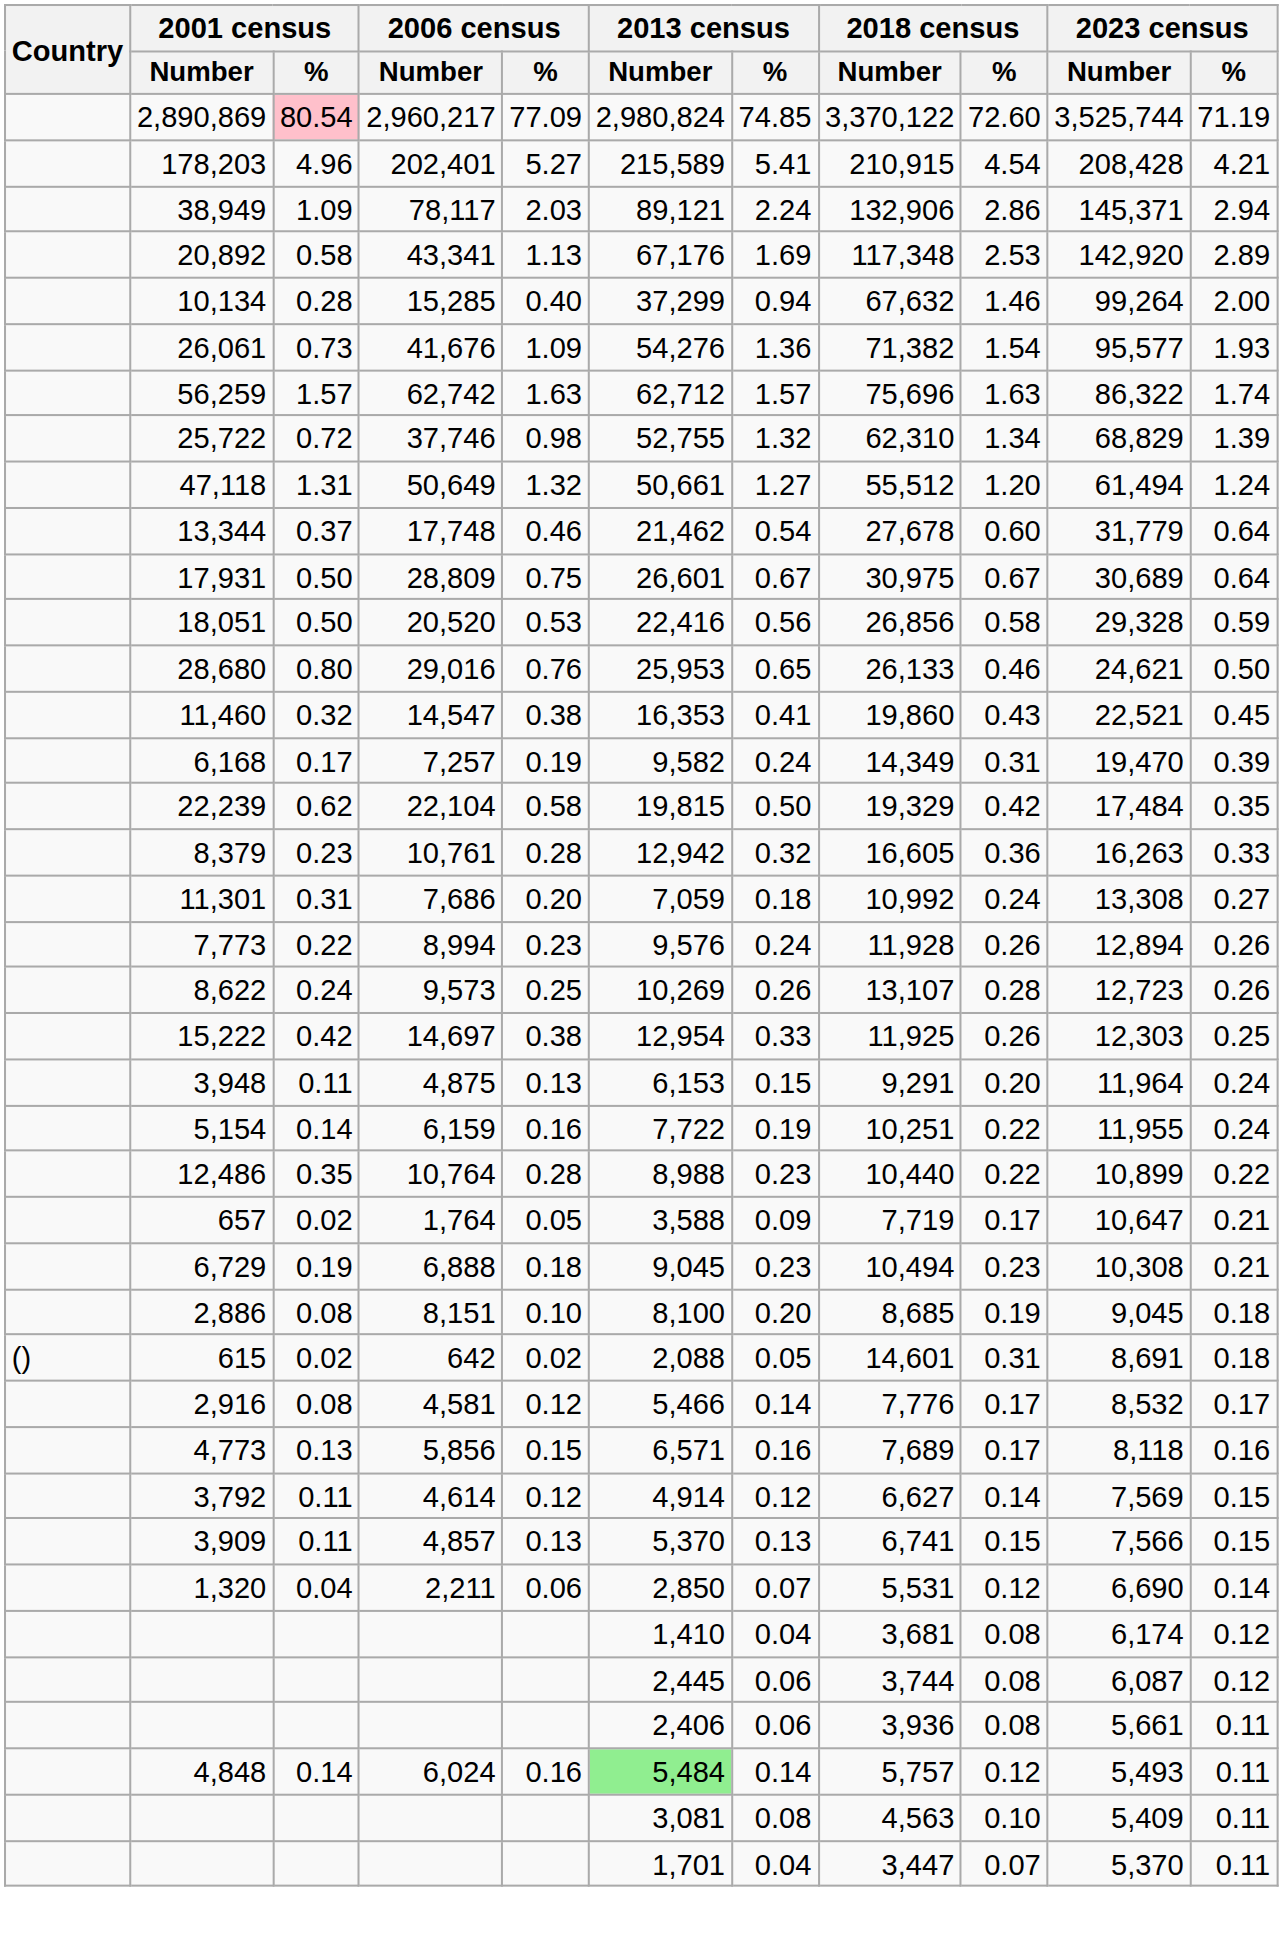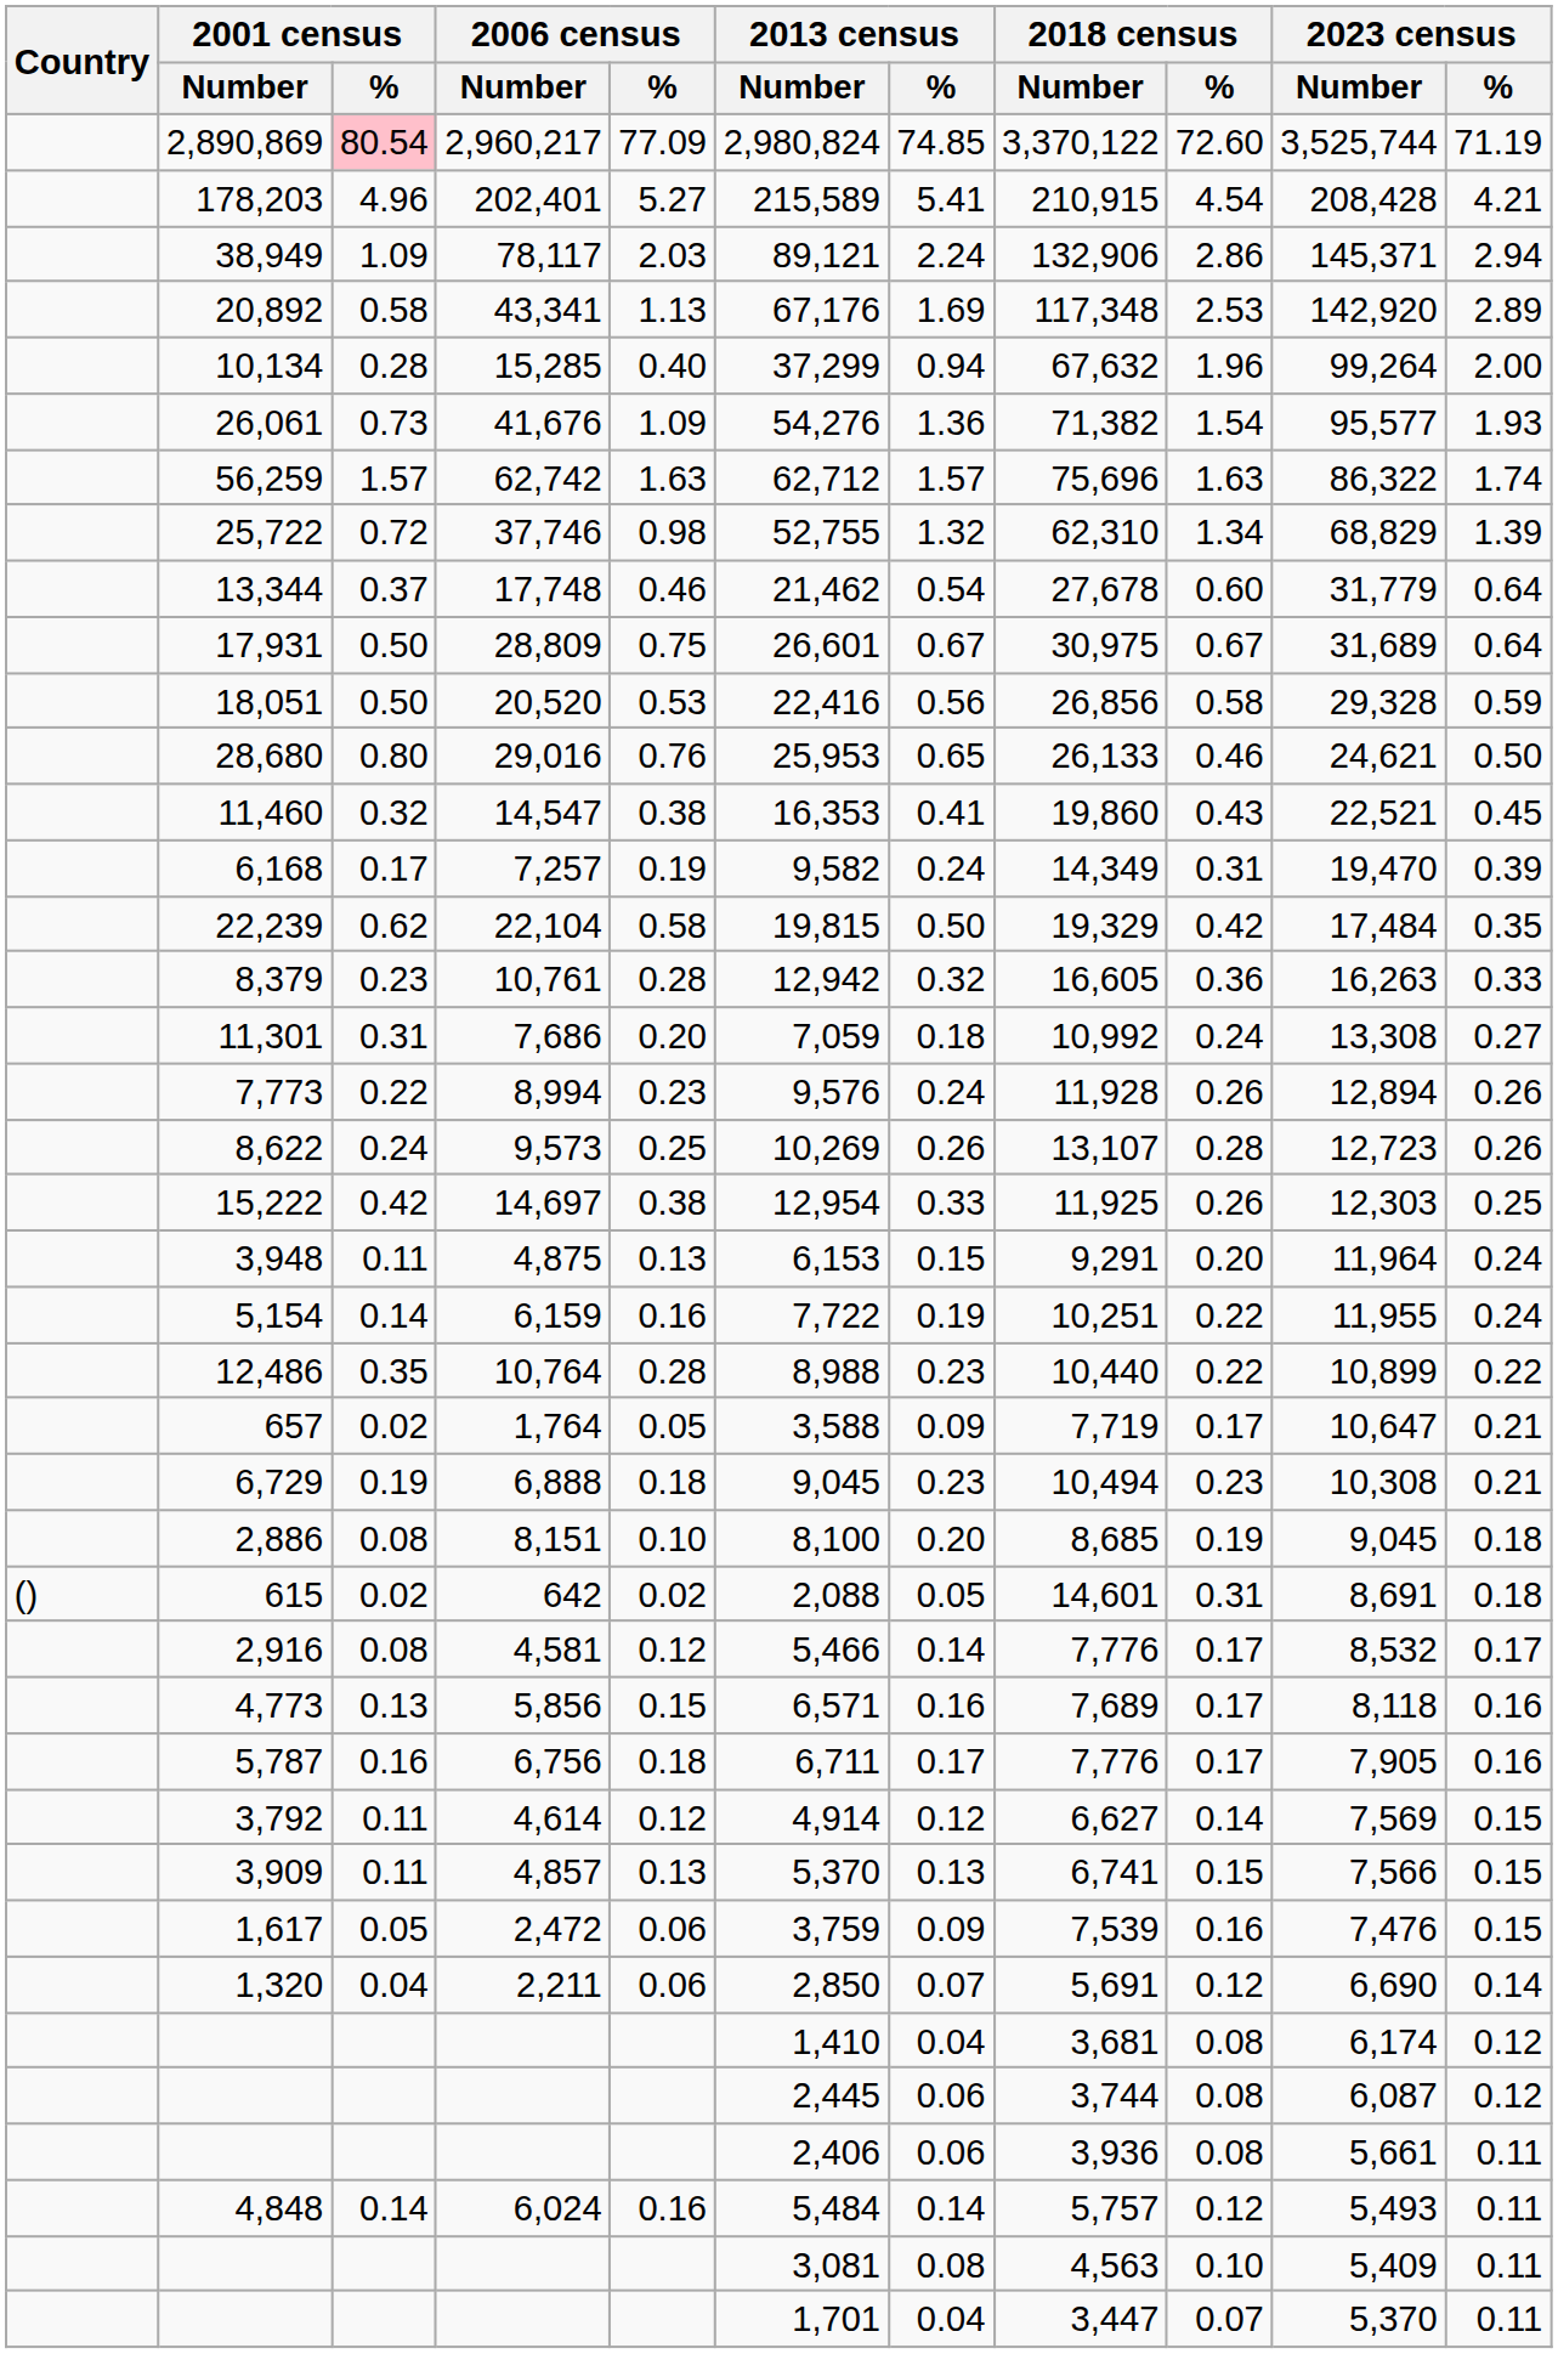10,134 | 2018 census / %: 1.46 -> 1.96
- row: 47,118 | 1.31 | 50,649 | 1.32 | 50,661 | 1.27 | 55,512 | 1.20 | 61,494 | 1.24
17,931 | 2023 census / Number: 30,689 -> 31,689
+ row: 5,787 | 0.16 | 6,756 | 0.18 | 6,711 | 0.17 | 7,776 | 0.17 | 7,905 | 0.16
+ row: 1,617 | 0.05 | 2,472 | 0.06 | 3,759 | 0.09 | 7,539 | 0.16 | 7,476 | 0.15
1,320 | 2018 census / Number: 5,531 -> 5,691
4,848 | 2013 census / Number: lightgreen background -> no background
